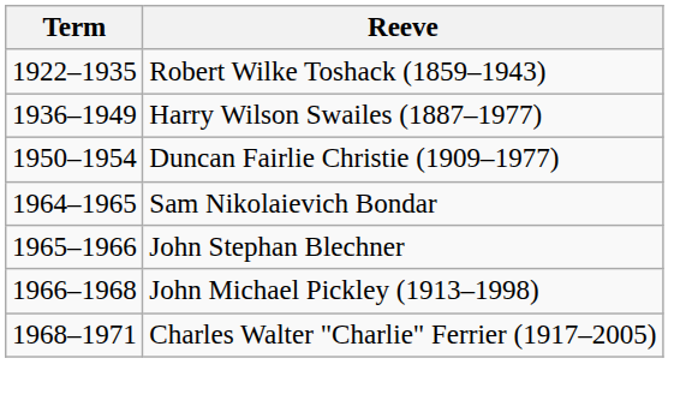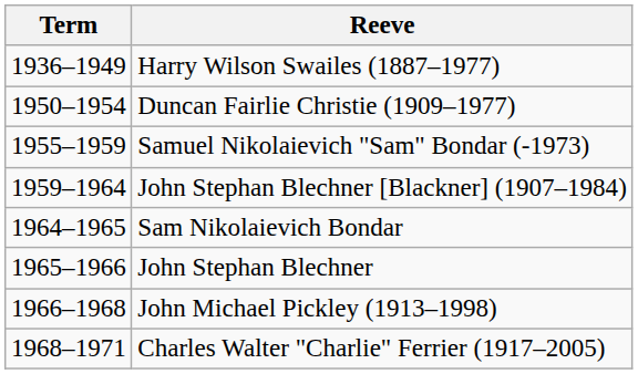- row: 1922–1935 | Robert Wilke Toshack (1859–1943)
+ row: 1955–1959 | Samuel Nikolaievich "Sam" Bondar (-1973)
+ row: 1959–1964 | John Stephan Blechner [Blackner] (1907–1984)
